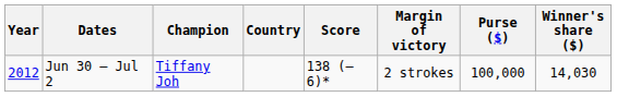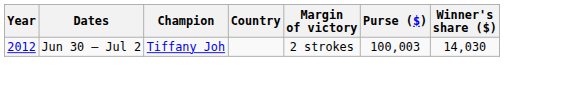- column: Score | 138 (–6)*
Jun 30 – Jul 2 | Purse ($): 100,000 -> 100,003
